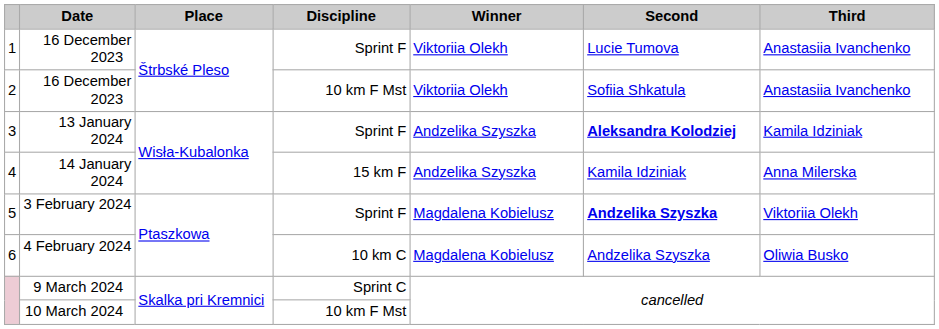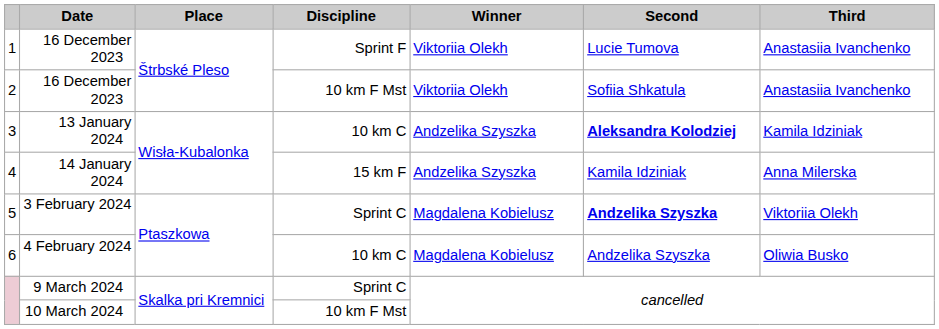3 | Discipline: Sprint F -> 10 km C
5 | Discipline: Sprint F -> Sprint C
